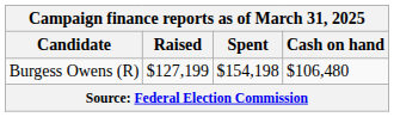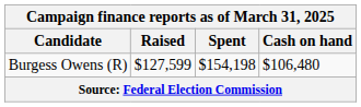Burgess Owens (R) | Raised: $127,199 -> $127,599
